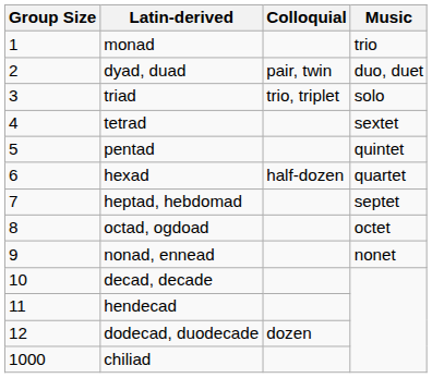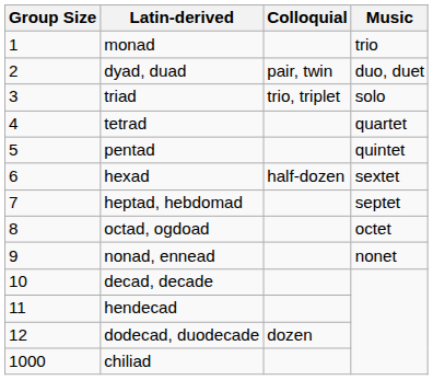tetrad | Music: sextet -> quartet
hexad | Music: quartet -> sextet
